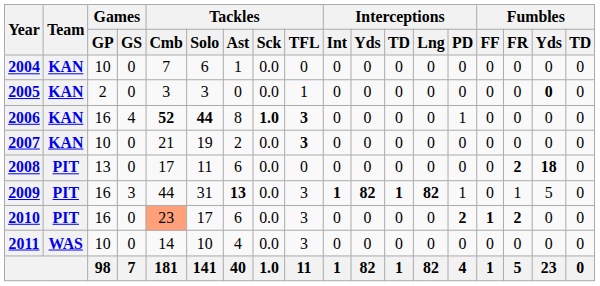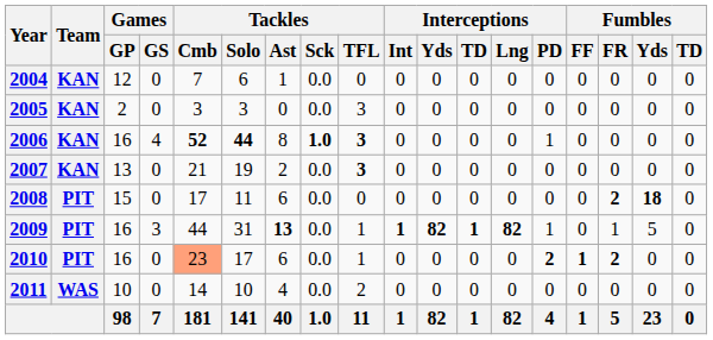2004 | Games / GP: 10 -> 12
2005 | Tackles / TFL: 1 -> 3
2005 | Fumbles / Yds: bold -> normal
2007 | Games / GP: 10 -> 13
2008 | Games / GP: 13 -> 15
2009 | Tackles / TFL: 3 -> 1
2010 | Tackles / TFL: 3 -> 1
2011 | Tackles / TFL: 3 -> 2
